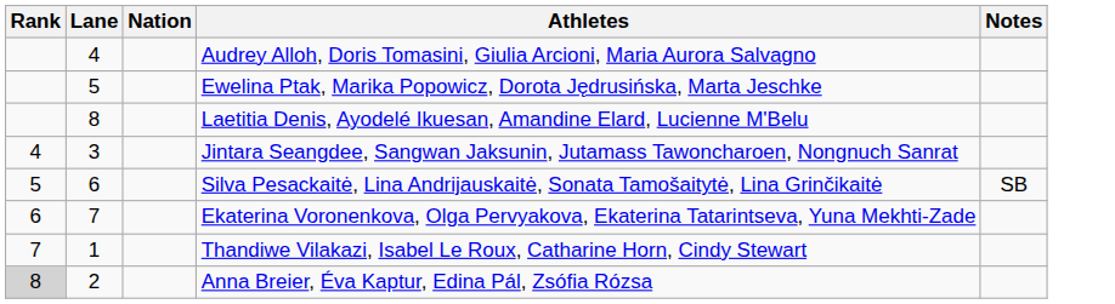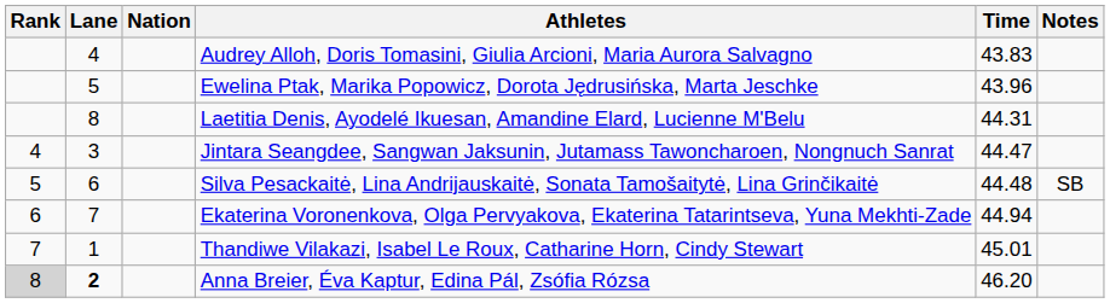+ column: Time | 43.83 | 43.96 | 44.31 | 44.47 | 44.48 | 44.94 | 45.01 | 46.20
Anna Breier, Éva Kaptur, Edina Pál, Zsófia Rózsa | Lane: normal -> bold
